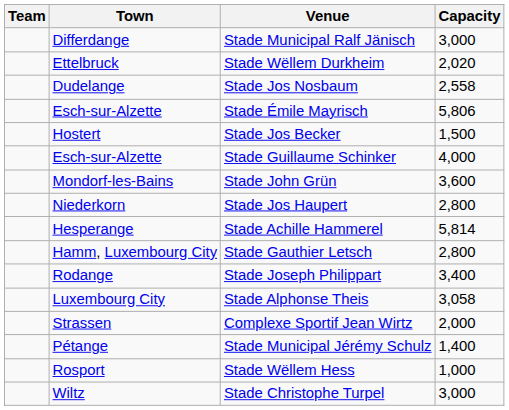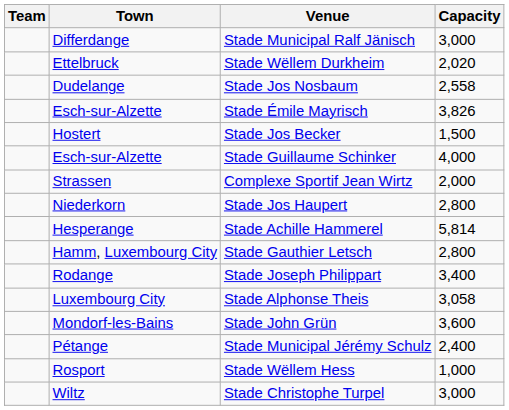Stade Émile Mayrisch | Capacity: 5,806 -> 3,826
rows swapped: Stade John Grün <-> Complexe Sportif Jean Wirtz
Stade Municipal Jérémy Schulz | Capacity: 1,400 -> 2,400
